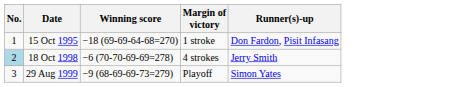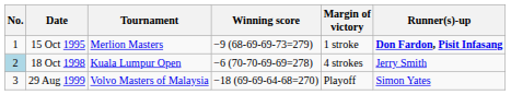+ column: Tournament | Merlion Masters | Kuala Lumpur Open | Volvo Masters of Malaysia
15 Oct 1995 | Winning score: −18 (69-69-64-68=270) -> −9 (68-69-69-73=279)
15 Oct 1995 | Runner(s)-up: normal -> bold
29 Aug 1999 | Winning score: −9 (68-69-69-73=279) -> −18 (69-69-64-68=270)
